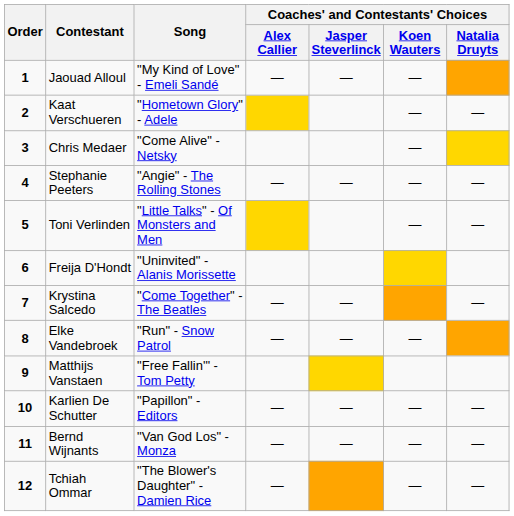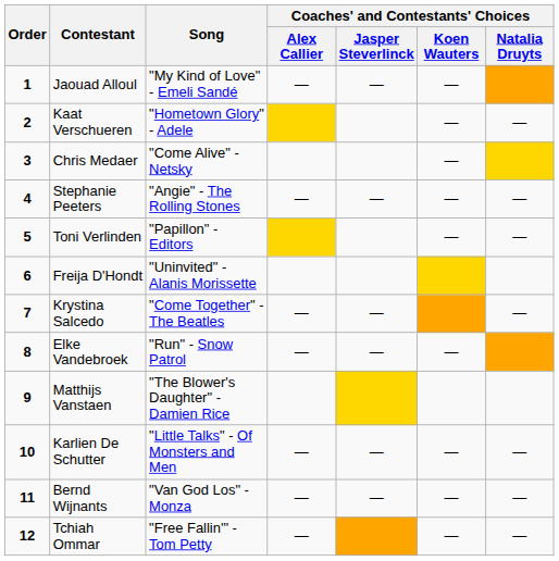Toni Verlinden | Song: "Little Talks" - Of Monsters and Men -> "Papillon" - Editors
Matthijs Vanstaen | Song: "Free Fallin'" - Tom Petty -> "The Blower's Daughter" - Damien Rice
Karlien De Schutter | Song: "Papillon" - Editors -> "Little Talks" - Of Monsters and Men
Tchiah Ommar | Song: "The Blower's Daughter" - Damien Rice -> "Free Fallin'" - Tom Petty
